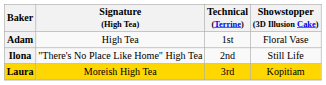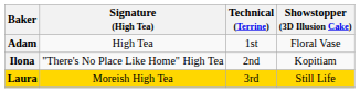Ilona | Showstopper (3D Illusion Cake): Still Life -> Kopitiam
Laura | Showstopper (3D Illusion Cake): Kopitiam -> Still Life
